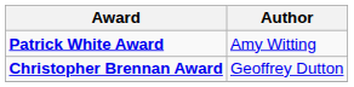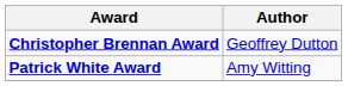rows swapped: Christopher Brennan Award <-> Patrick White Award
